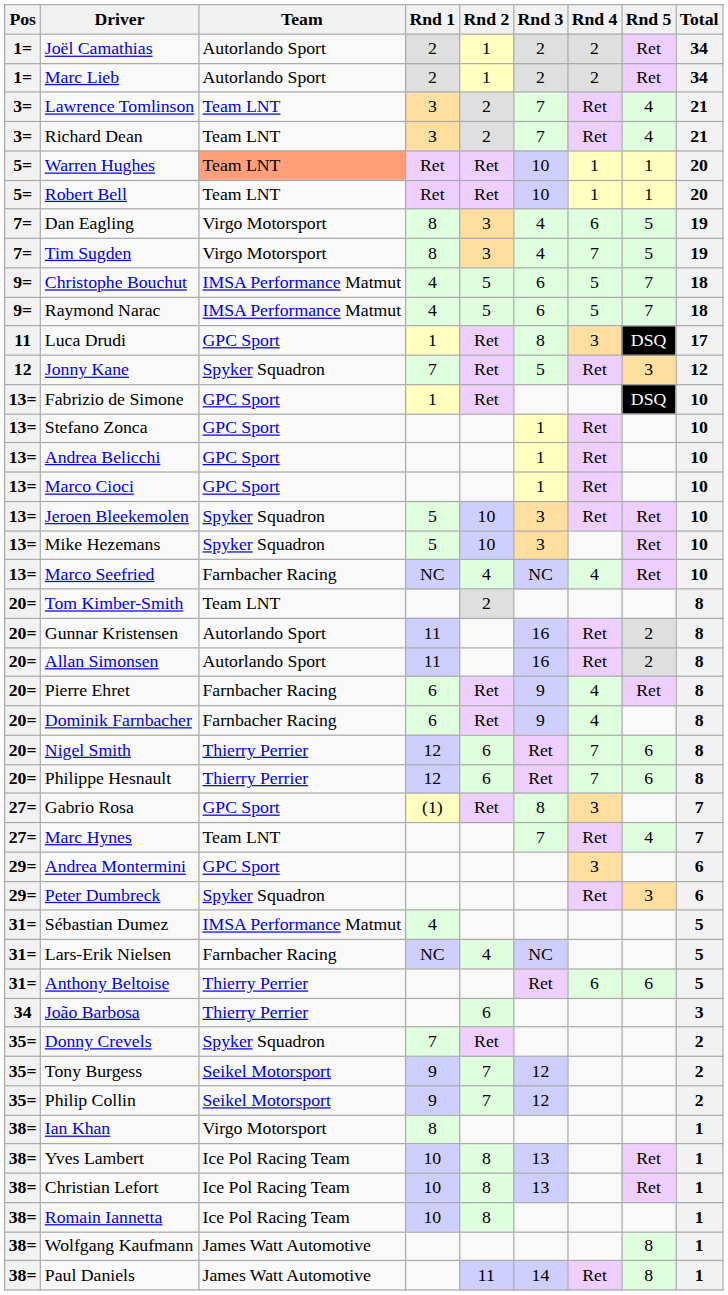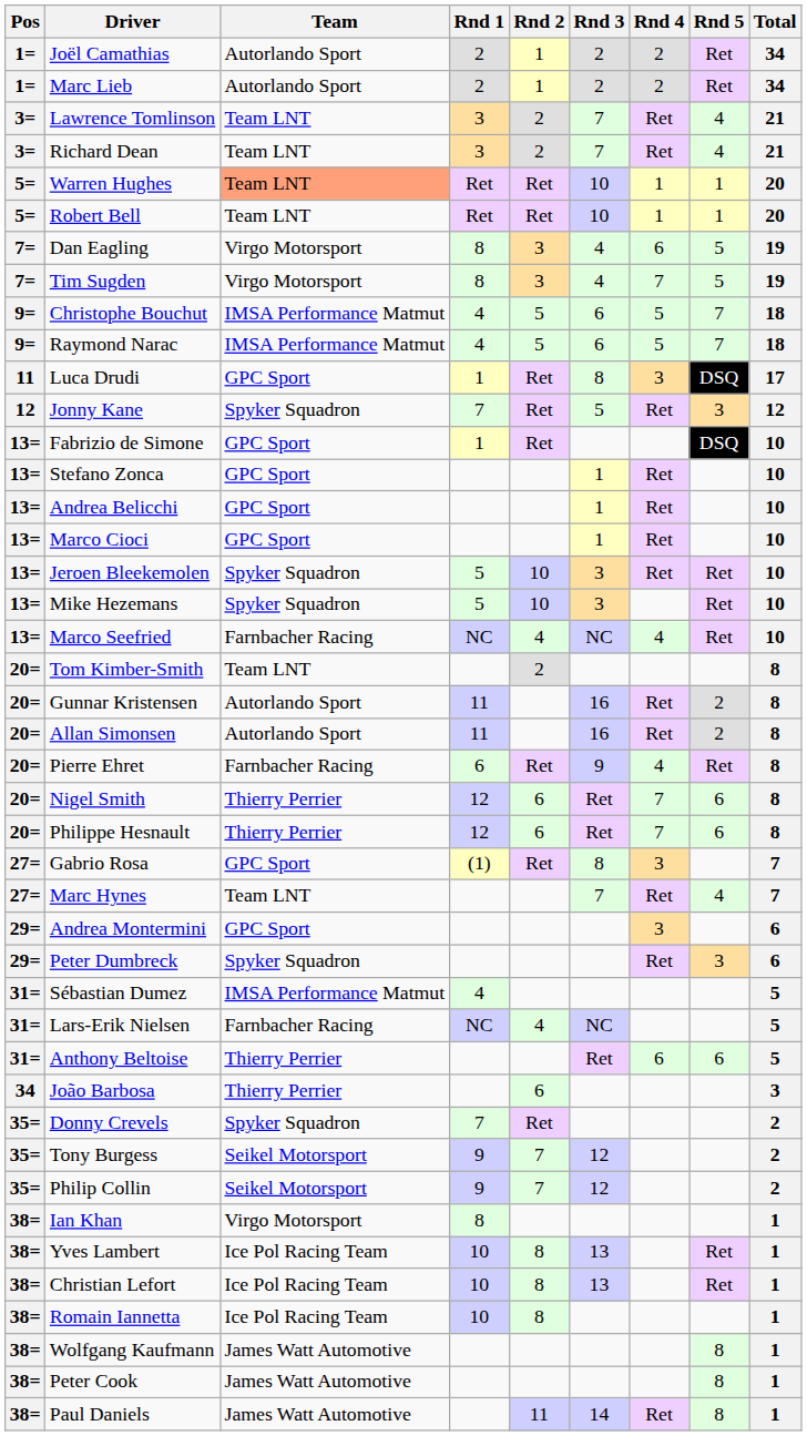- row: 20= | Dominik Farnbacher | Farnbacher Racing | 6 | Ret | 9 | 4 | 8
+ row: 38= | Peter Cook | James Watt Automotive | 8 | 1
